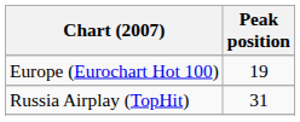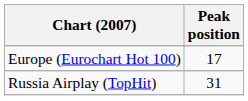Europe (Eurochart Hot 100) | Peak position: 19 -> 17
